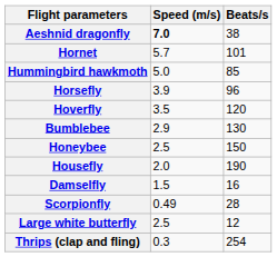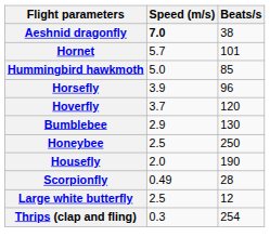Hoverfly | Speed (m/s): 3.5 -> 3.7
Honeybee | Beats/s: 150 -> 250
- row: Damselfly | 1.5 | 16
